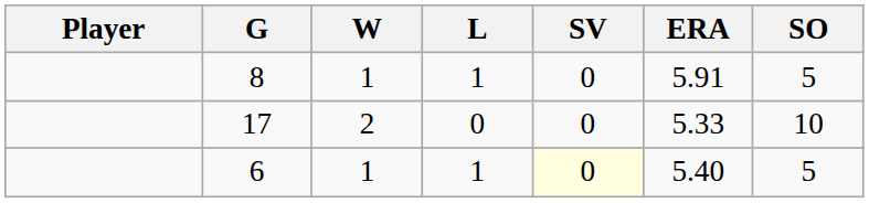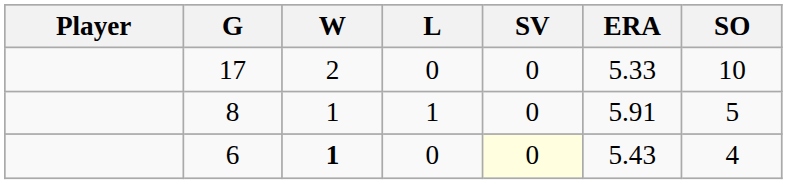rows swapped: 17 <-> 8
6 | W: normal -> bold
6 | L: 1 -> 0
6 | ERA: 5.40 -> 5.43
6 | SO: 5 -> 4
